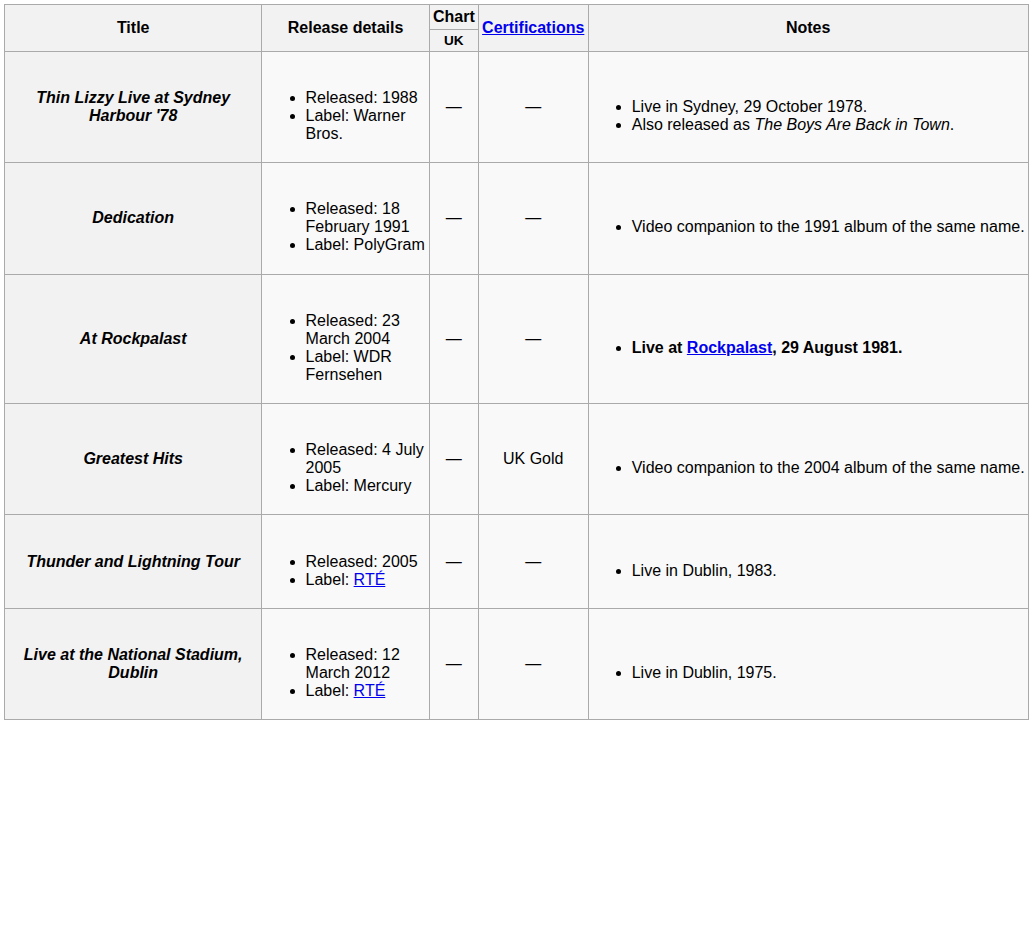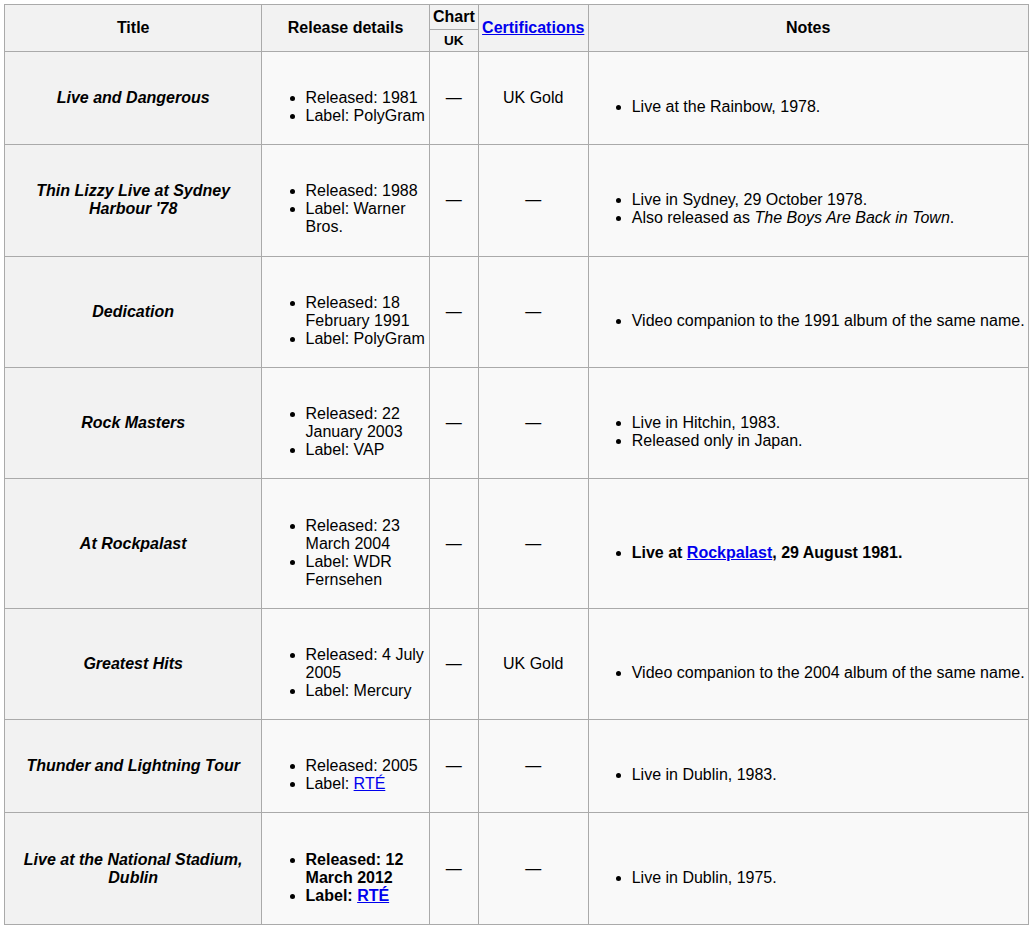+ row: Live and Dangerous | Released: 1981 Label: PolyGram | — | UK Gold | Live at the Rainbow, 1978.
+ row: Rock Masters | Released: 22 January 2003 Label: VAP | — | — | Live in Hitchin, 1983. Released only in Japan.
Live at the National Stadium, Dublin | Release details: normal -> bold
